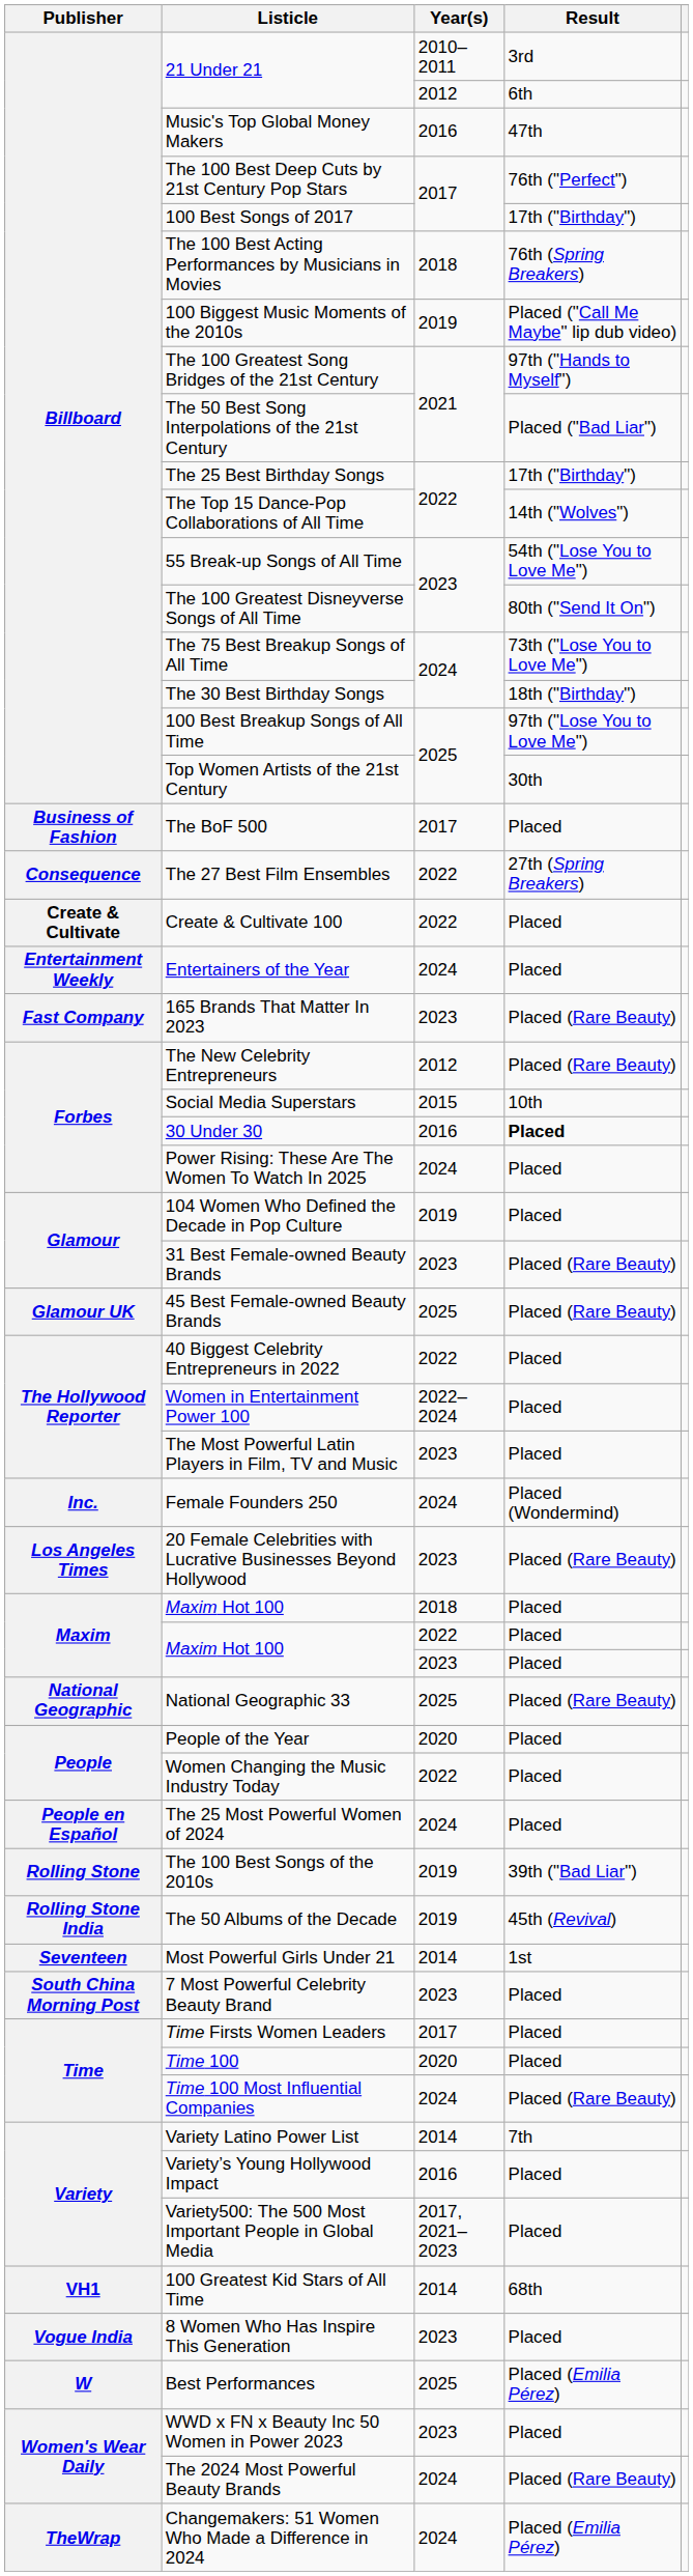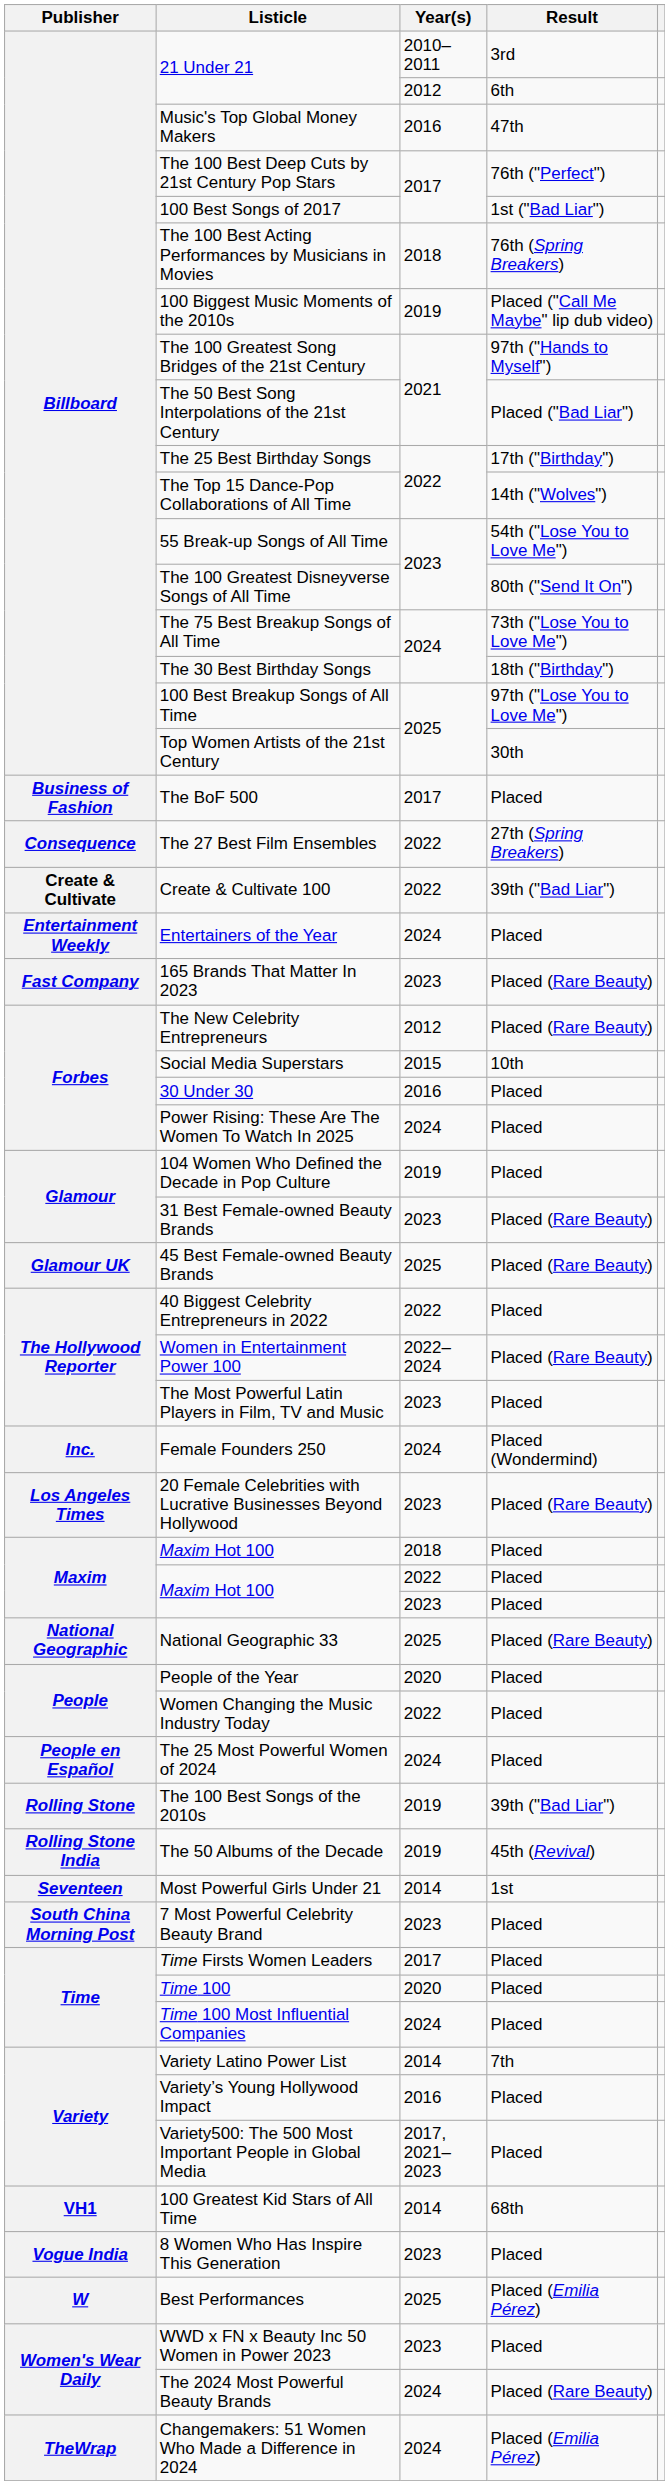100 Best Songs of 2017 | Result: 17th ("Birthday") -> 1st ("Bad Liar")
Create & Cultivate 100 | Result: Placed -> 39th ("Bad Liar")
30 Under 30 | Result: bold -> normal
Women in Entertainment Power 100 | Result: Placed -> Placed (Rare Beauty)
Time 100 Most Influential Companies | Result: Placed (Rare Beauty) -> Placed
